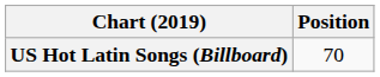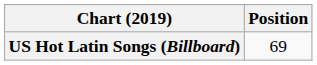US Hot Latin Songs (Billboard) | Position: 70 -> 69
